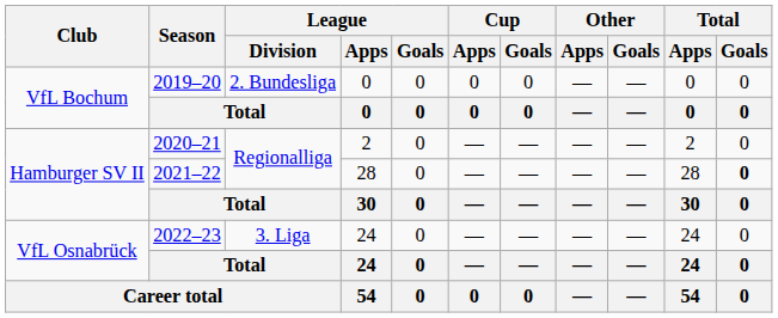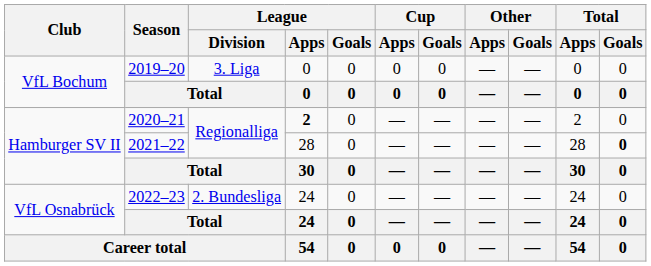2019–20 | League / Division: 2. Bundesliga -> 3. Liga
2020–21 | League / Apps: normal -> bold
2022–23 | League / Division: 3. Liga -> 2. Bundesliga
